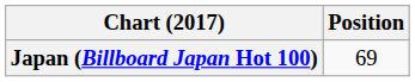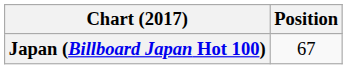Japan (Billboard Japan Hot 100) | Position: 69 -> 67
